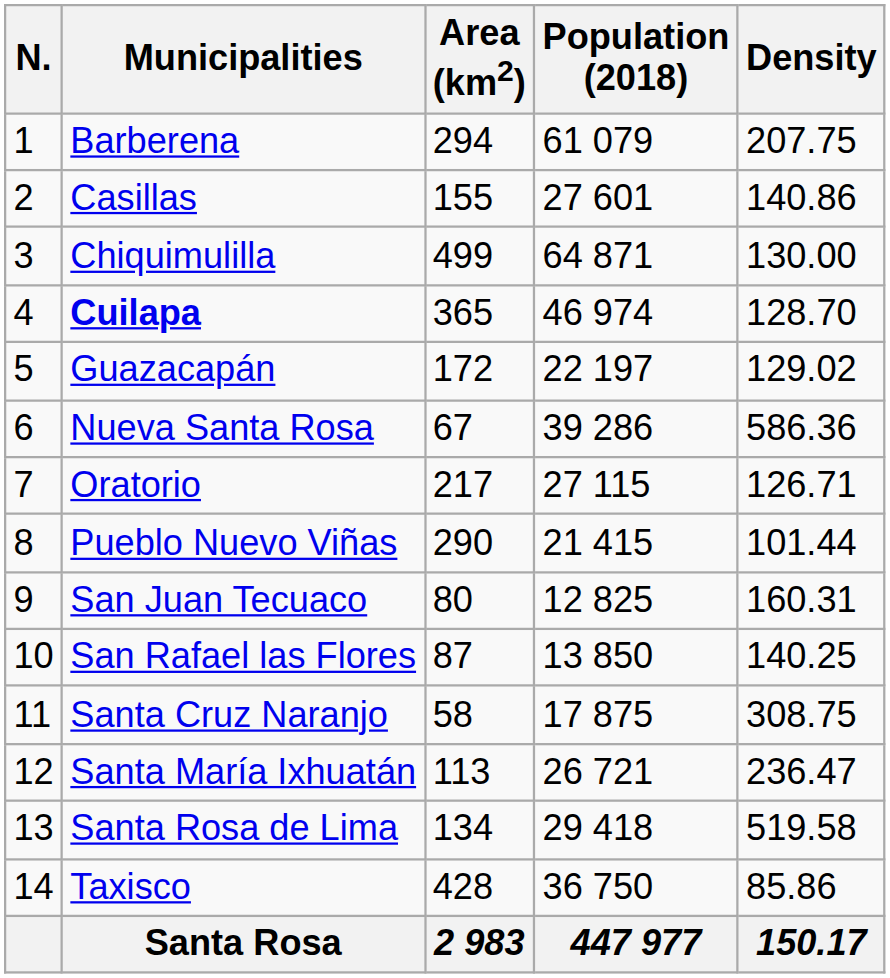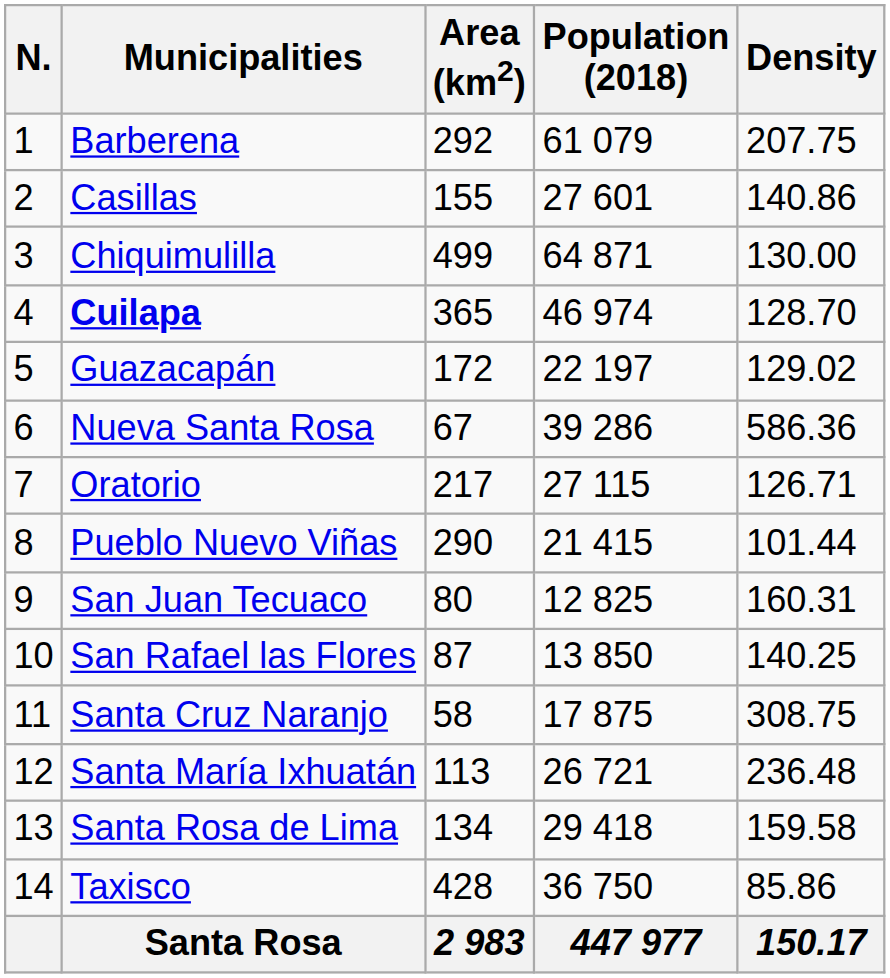Barberena | Area (km2): 294 -> 292
Santa María Ixhuatán | Density: 236.47 -> 236.48
Santa Rosa de Lima | Density: 519.58 -> 159.58
